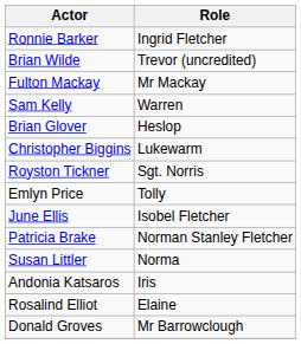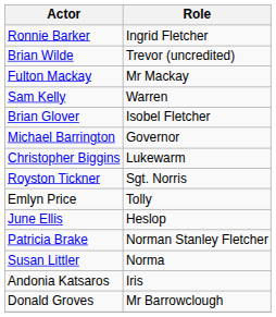Brian Glover | Role: Heslop -> Isobel Fletcher
+ row: Michael Barrington | Governor
June Ellis | Role: Isobel Fletcher -> Heslop
- row: Rosalind Elliot | Elaine
